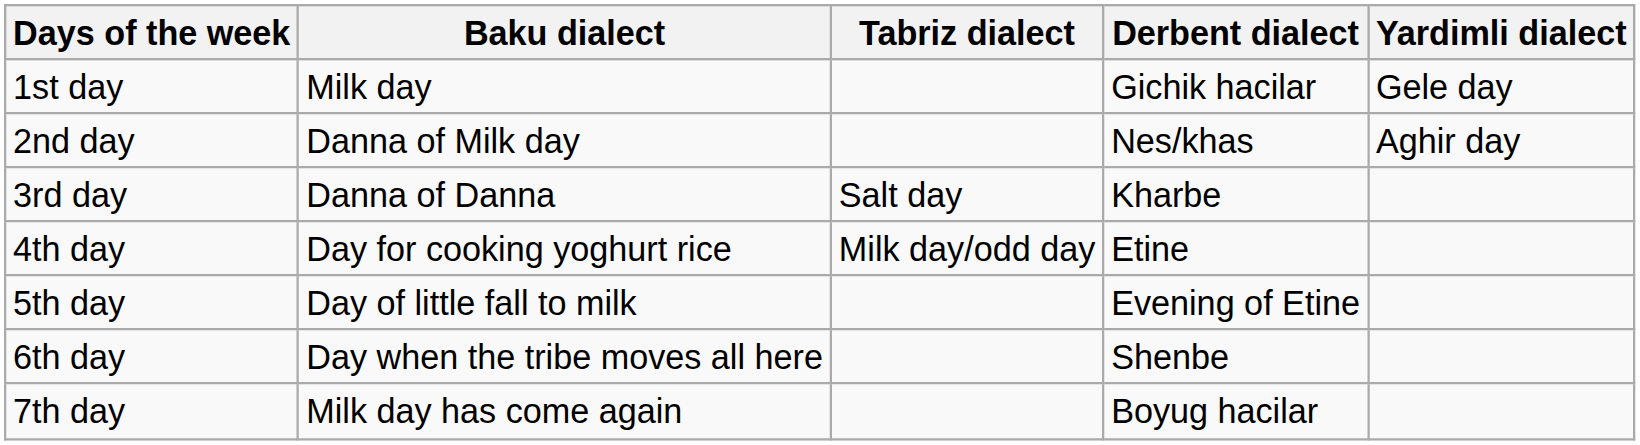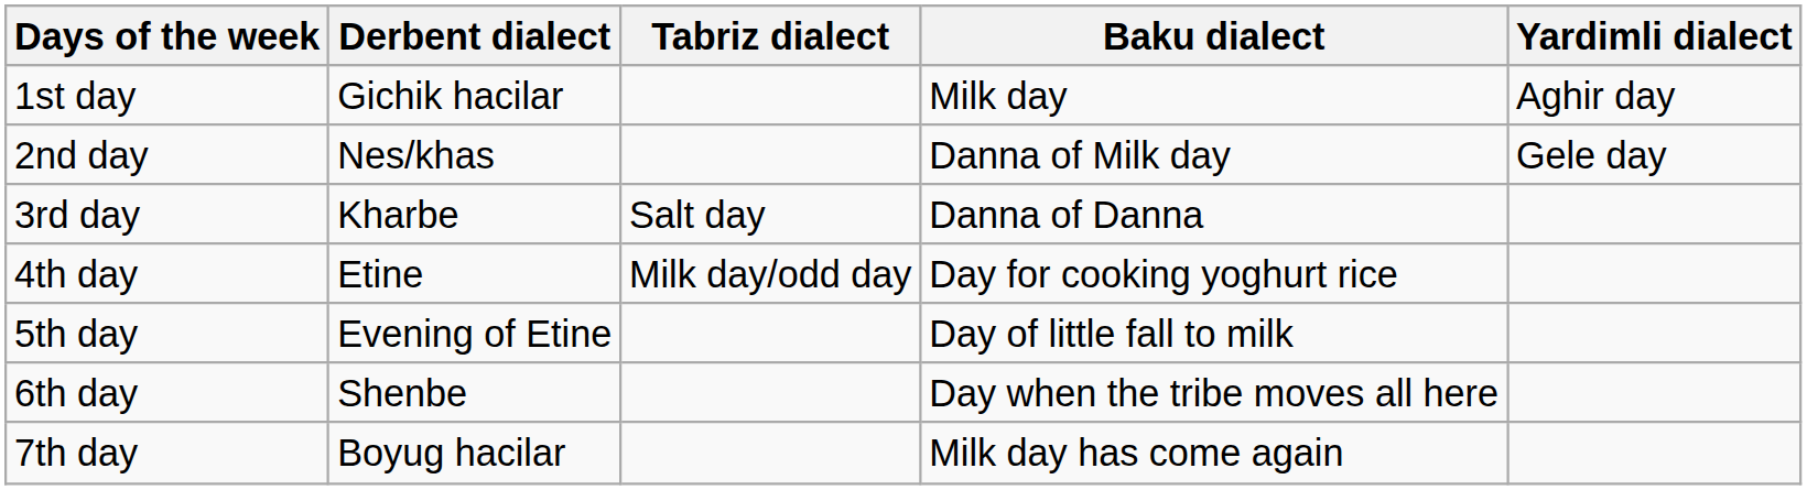columns swapped: Baku dialect <-> Derbent dialect
1st day | Yardimli dialect: Gele day -> Aghir day
2nd day | Yardimli dialect: Aghir day -> Gele day
